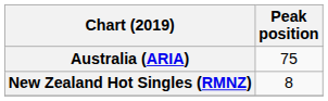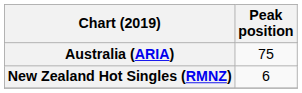New Zealand Hot Singles (RMNZ) | Peak position: 8 -> 6
